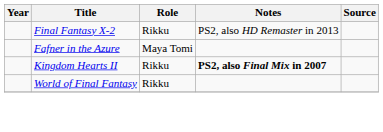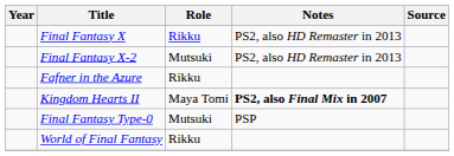+ row: Final Fantasy X | Rikku | PS2, also HD Remaster in 2013
Final Fantasy X-2 | Role: Rikku -> Mutsuki
Fafner in the Azure | Role: Maya Tomi -> Rikku
Kingdom Hearts II | Role: Rikku -> Maya Tomi
+ row: Final Fantasy Type-0 | Mutsuki | PSP
